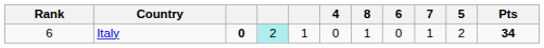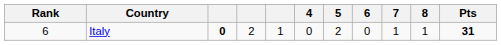columns swapped: 5 <-> 8
Italy | column 4: paleturquoise background -> no background
Italy | Pts: 34 -> 31
